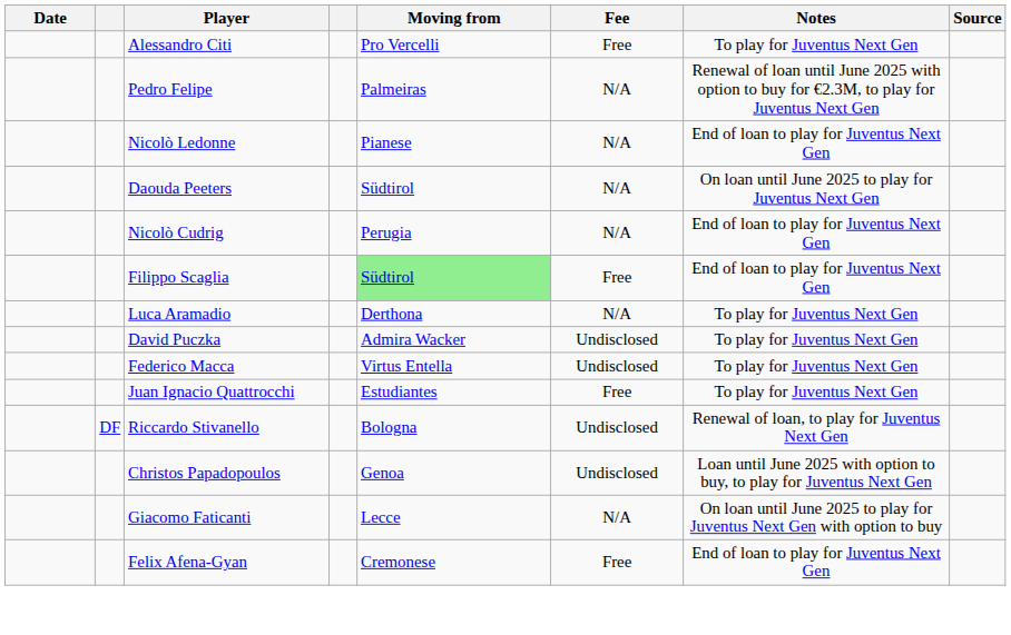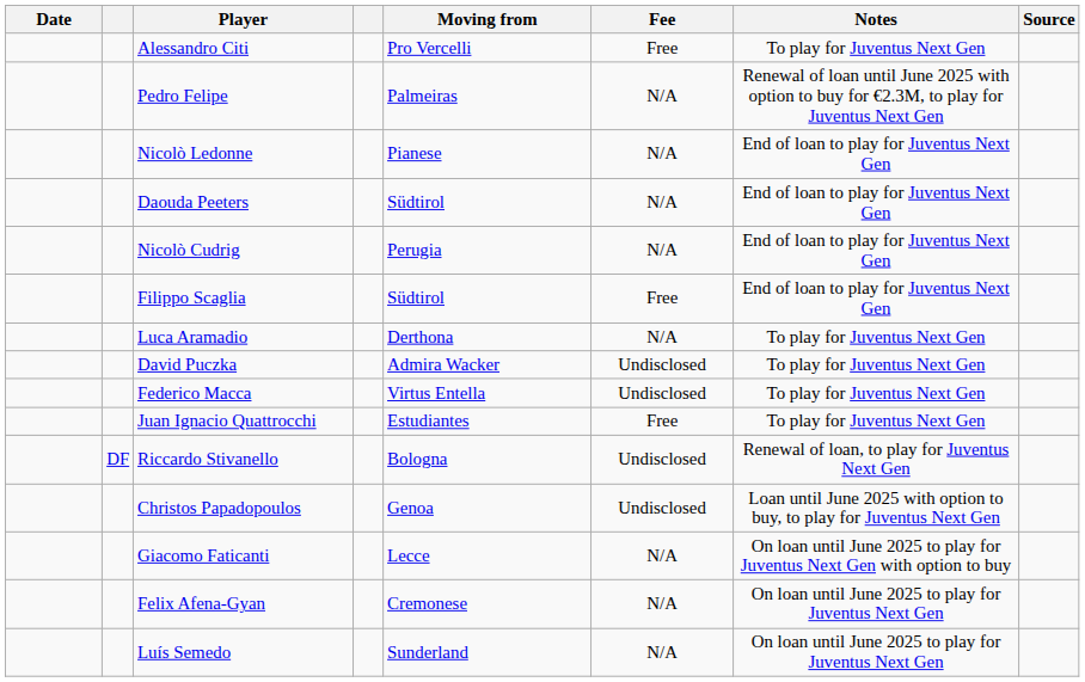Daouda Peeters | Notes: On loan until June 2025 to play for Juventus Next Gen -> End of loan to play for Juventus Next Gen
Filippo Scaglia | Moving from: lightgreen background -> no background
Felix Afena-Gyan | Fee: Free -> N/A
Felix Afena-Gyan | Notes: End of loan to play for Juventus Next Gen -> On loan until June 2025 to play for Juventus Next Gen
+ row: Luís Semedo | Sunderland | N/A | On loan until June 2025 to play for Juventus Next Gen
